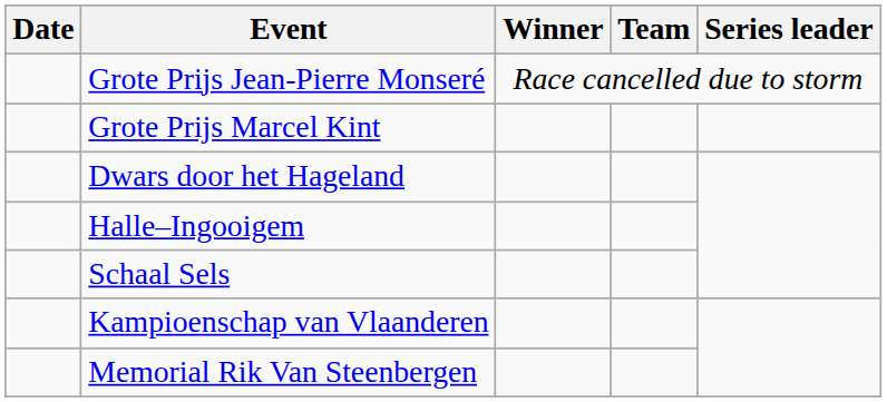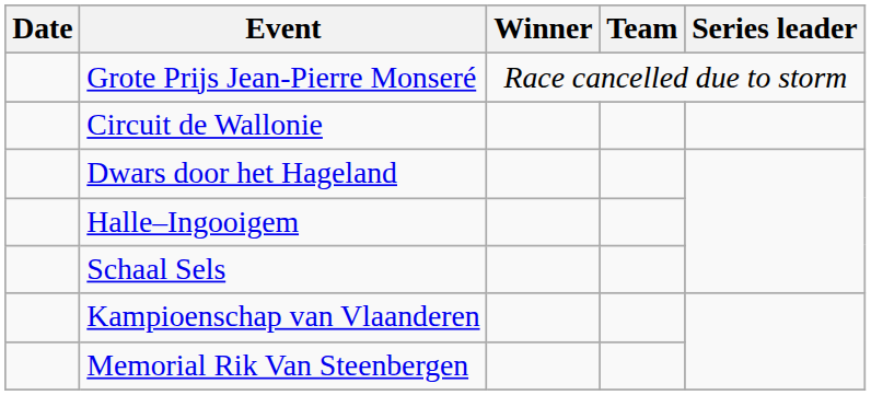- row: Grote Prijs Marcel Kint
+ row: Circuit de Wallonie
